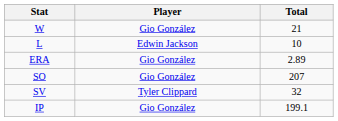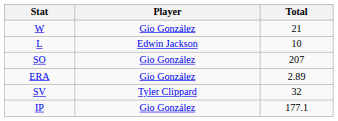rows swapped: ERA <-> SO
IP | Total: 199.1 -> 177.1
